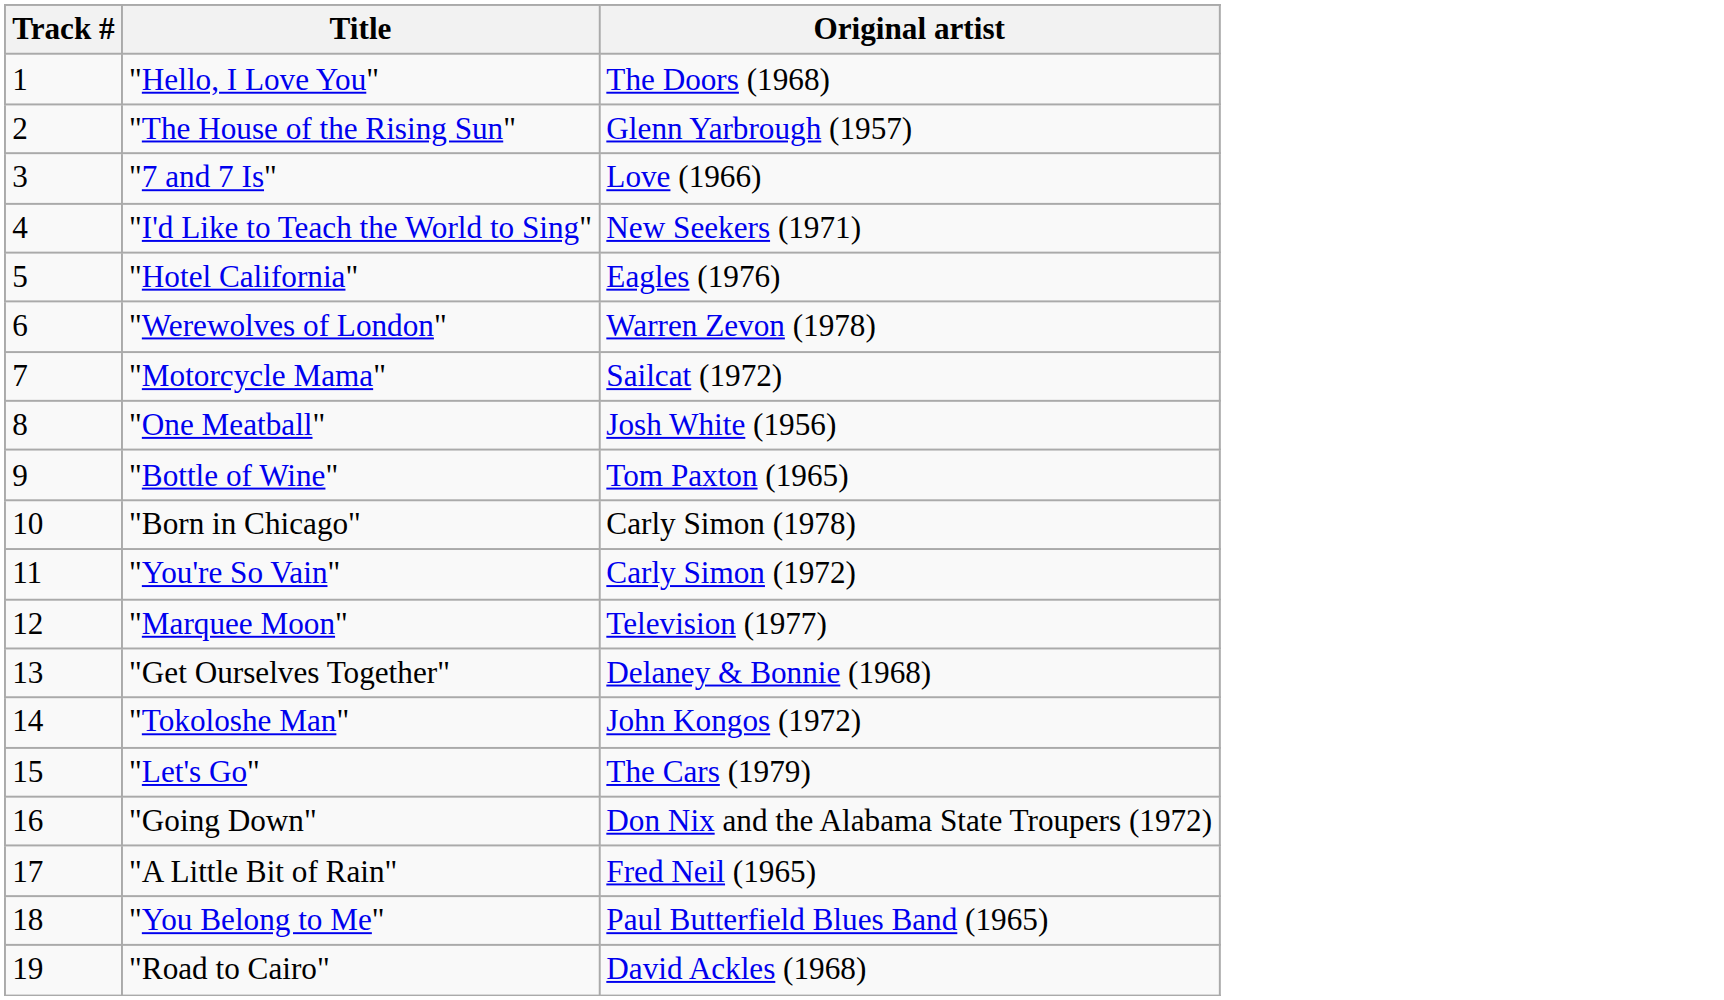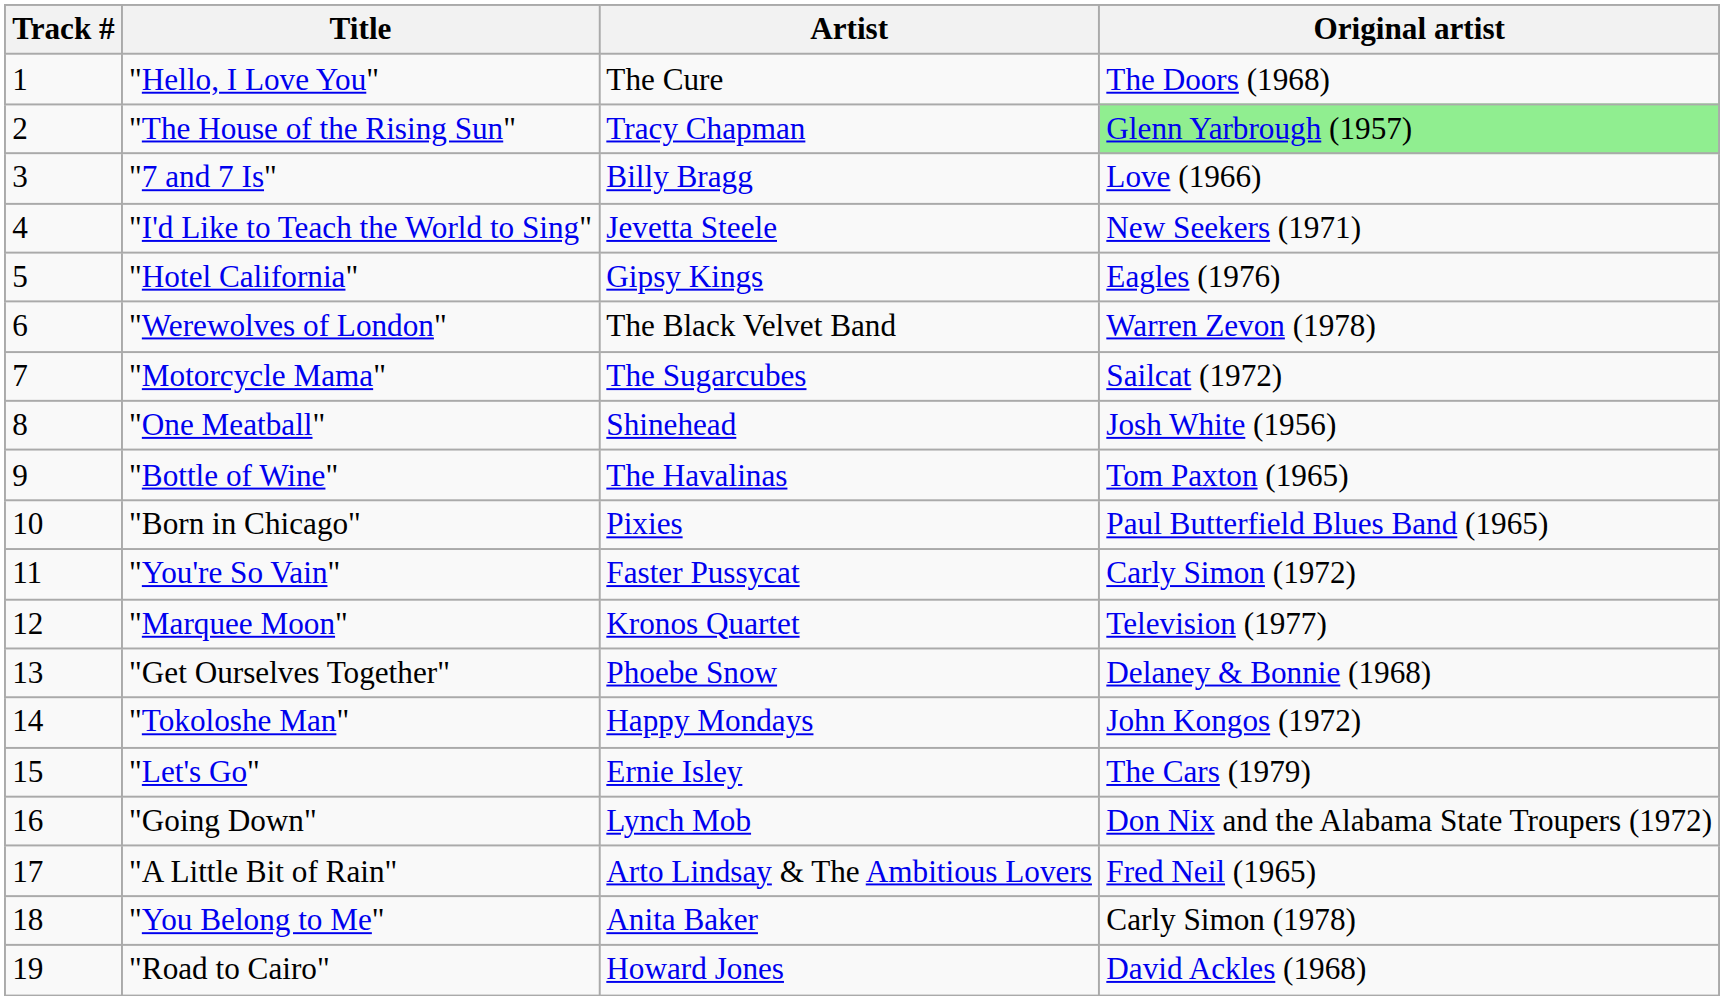+ column: Artist | The Cure | Tracy Chapman | Billy Bragg | Jevetta Steele | Gipsy Kings | The Black Velvet Band | The Sugarcubes | Shinehead | The Havalinas | Pixies | Faster Pussycat | Kronos Quartet | Phoebe Snow | Happy Mondays | Ernie Isley | Lynch Mob | Arto Lindsay & The Ambitious Lovers | Anita Baker | Howard Jones
"The House of the Rising Sun" | Original artist: no background -> lightgreen background
"Born in Chicago" | Original artist: Carly Simon (1978) -> Paul Butterfield Blues Band (1965)
"You Belong to Me" | Original artist: Paul Butterfield Blues Band (1965) -> Carly Simon (1978)
